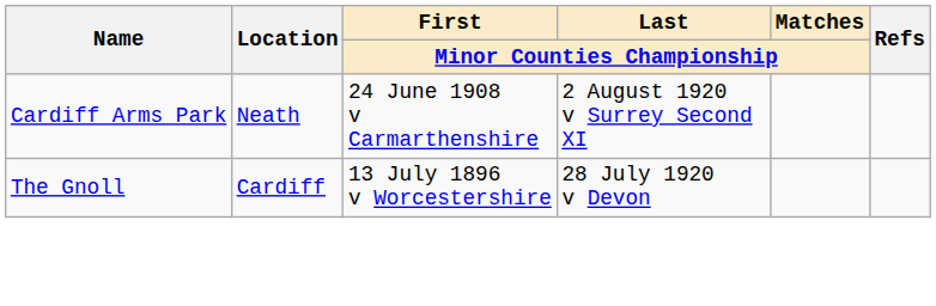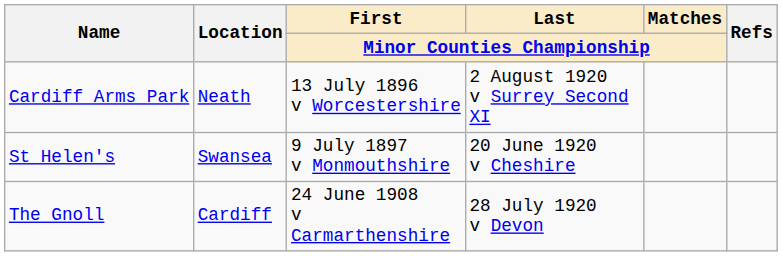Cardiff Arms Park | First / Minor Counties Championship: 24 June 1908 v Carmarthenshire -> 13 July 1896 v Worcestershire
+ row: St Helen's | Swansea | 9 July 1897 v Monmouthshire | 20 June 1920 v Cheshire
The Gnoll | First / Minor Counties Championship: 13 July 1896 v Worcestershire -> 24 June 1908 v Carmarthenshire
